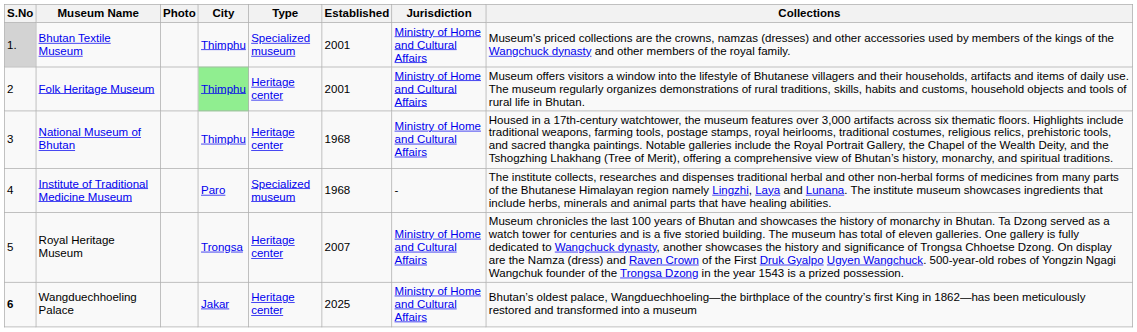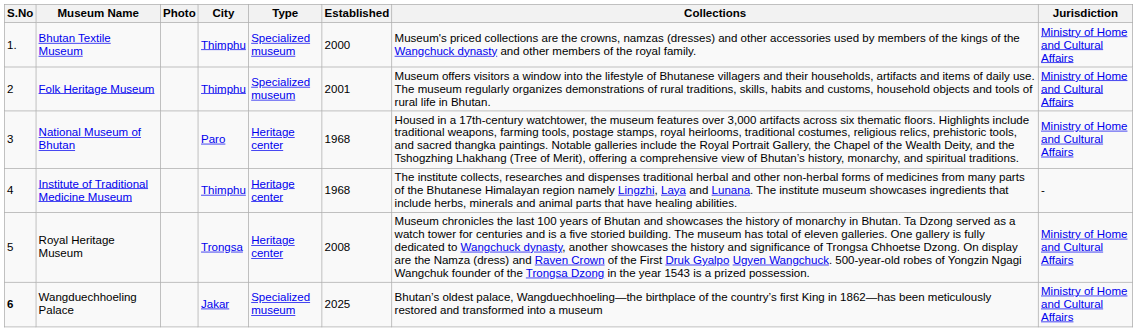columns swapped: Jurisdiction <-> Collections
Bhutan Textile Museum | S.No: lightgrey background -> no background
Bhutan Textile Museum | Established: 2001 -> 2000
Folk Heritage Museum | City: lightgreen background -> no background
Folk Heritage Museum | Type: Heritage center -> Specialized museum
National Museum of Bhutan | City: Thimphu -> Paro
Institute of Traditional Medicine Museum | City: Paro -> Thimphu
Institute of Traditional Medicine Museum | Type: Specialized museum -> Heritage center
Royal Heritage Museum | Established: 2007 -> 2008
Wangduechhoeling Palace | Type: Heritage center -> Specialized museum
